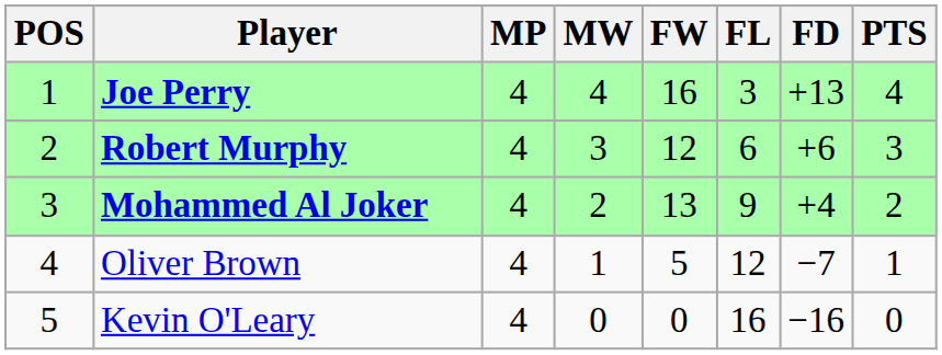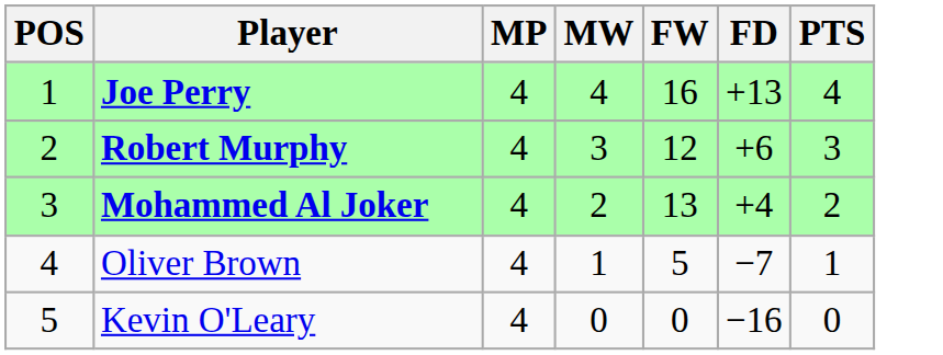- column: FL | 3 | 6 | 9 | 12 | 16
